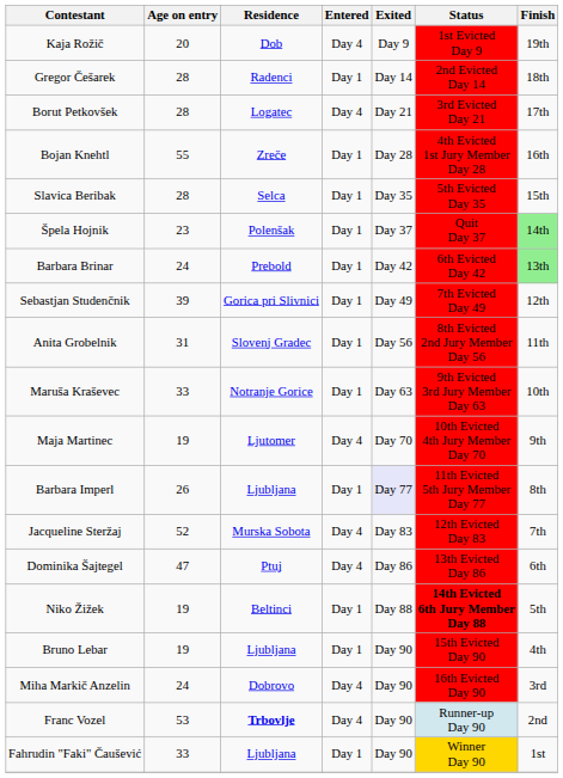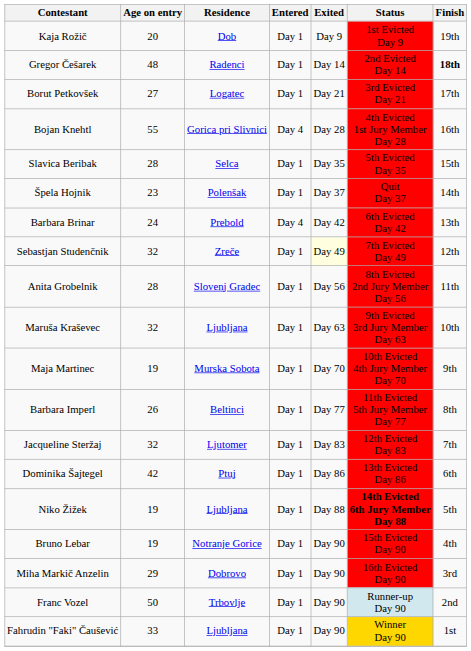Kaja Rožič | Entered: Day 4 -> Day 1
Gregor Češarek | Age on entry: 28 -> 48
Gregor Češarek | Finish: normal -> bold
Borut Petkovšek | Age on entry: 28 -> 27
Borut Petkovšek | Entered: Day 4 -> Day 1
Bojan Knehtl | Residence: Zreče -> Gorica pri Slivnici
Bojan Knehtl | Entered: Day 1 -> Day 4
Špela Hojnik | Finish: lightgreen background -> no background
Barbara Brinar | Entered: Day 1 -> Day 4
Barbara Brinar | Finish: lightgreen background -> no background
Sebastjan Studenčnik | Age on entry: 39 -> 32
Sebastjan Studenčnik | Residence: Gorica pri Slivnici -> Zreče
Sebastjan Studenčnik | Exited: no background -> lightyellow background
Anita Grobelnik | Age on entry: 31 -> 28
Maruša Kraševec | Age on entry: 33 -> 32
Maruša Kraševec | Residence: Notranje Gorice -> Ljubljana
Maja Martinec | Residence: Ljutomer -> Murska Sobota
Maja Martinec | Entered: Day 4 -> Day 1
Barbara Imperl | Residence: Ljubljana -> Beltinci
Barbara Imperl | Exited: lavender background -> no background
Jacqueline Steržaj | Age on entry: 52 -> 32
Jacqueline Steržaj | Residence: Murska Sobota -> Ljutomer
Jacqueline Steržaj | Entered: Day 4 -> Day 1
Dominika Šajtegel | Age on entry: 47 -> 42
Dominika Šajtegel | Entered: Day 4 -> Day 1
Niko Žižek | Residence: Beltinci -> Ljubljana
Bruno Lebar | Residence: Ljubljana -> Notranje Gorice
Miha Markič Anzelin | Age on entry: 24 -> 29
Miha Markič Anzelin | Entered: Day 4 -> Day 1
Franc Vozel | Age on entry: 53 -> 50
Franc Vozel | Residence: bold -> normal
Franc Vozel | Entered: Day 4 -> Day 1
